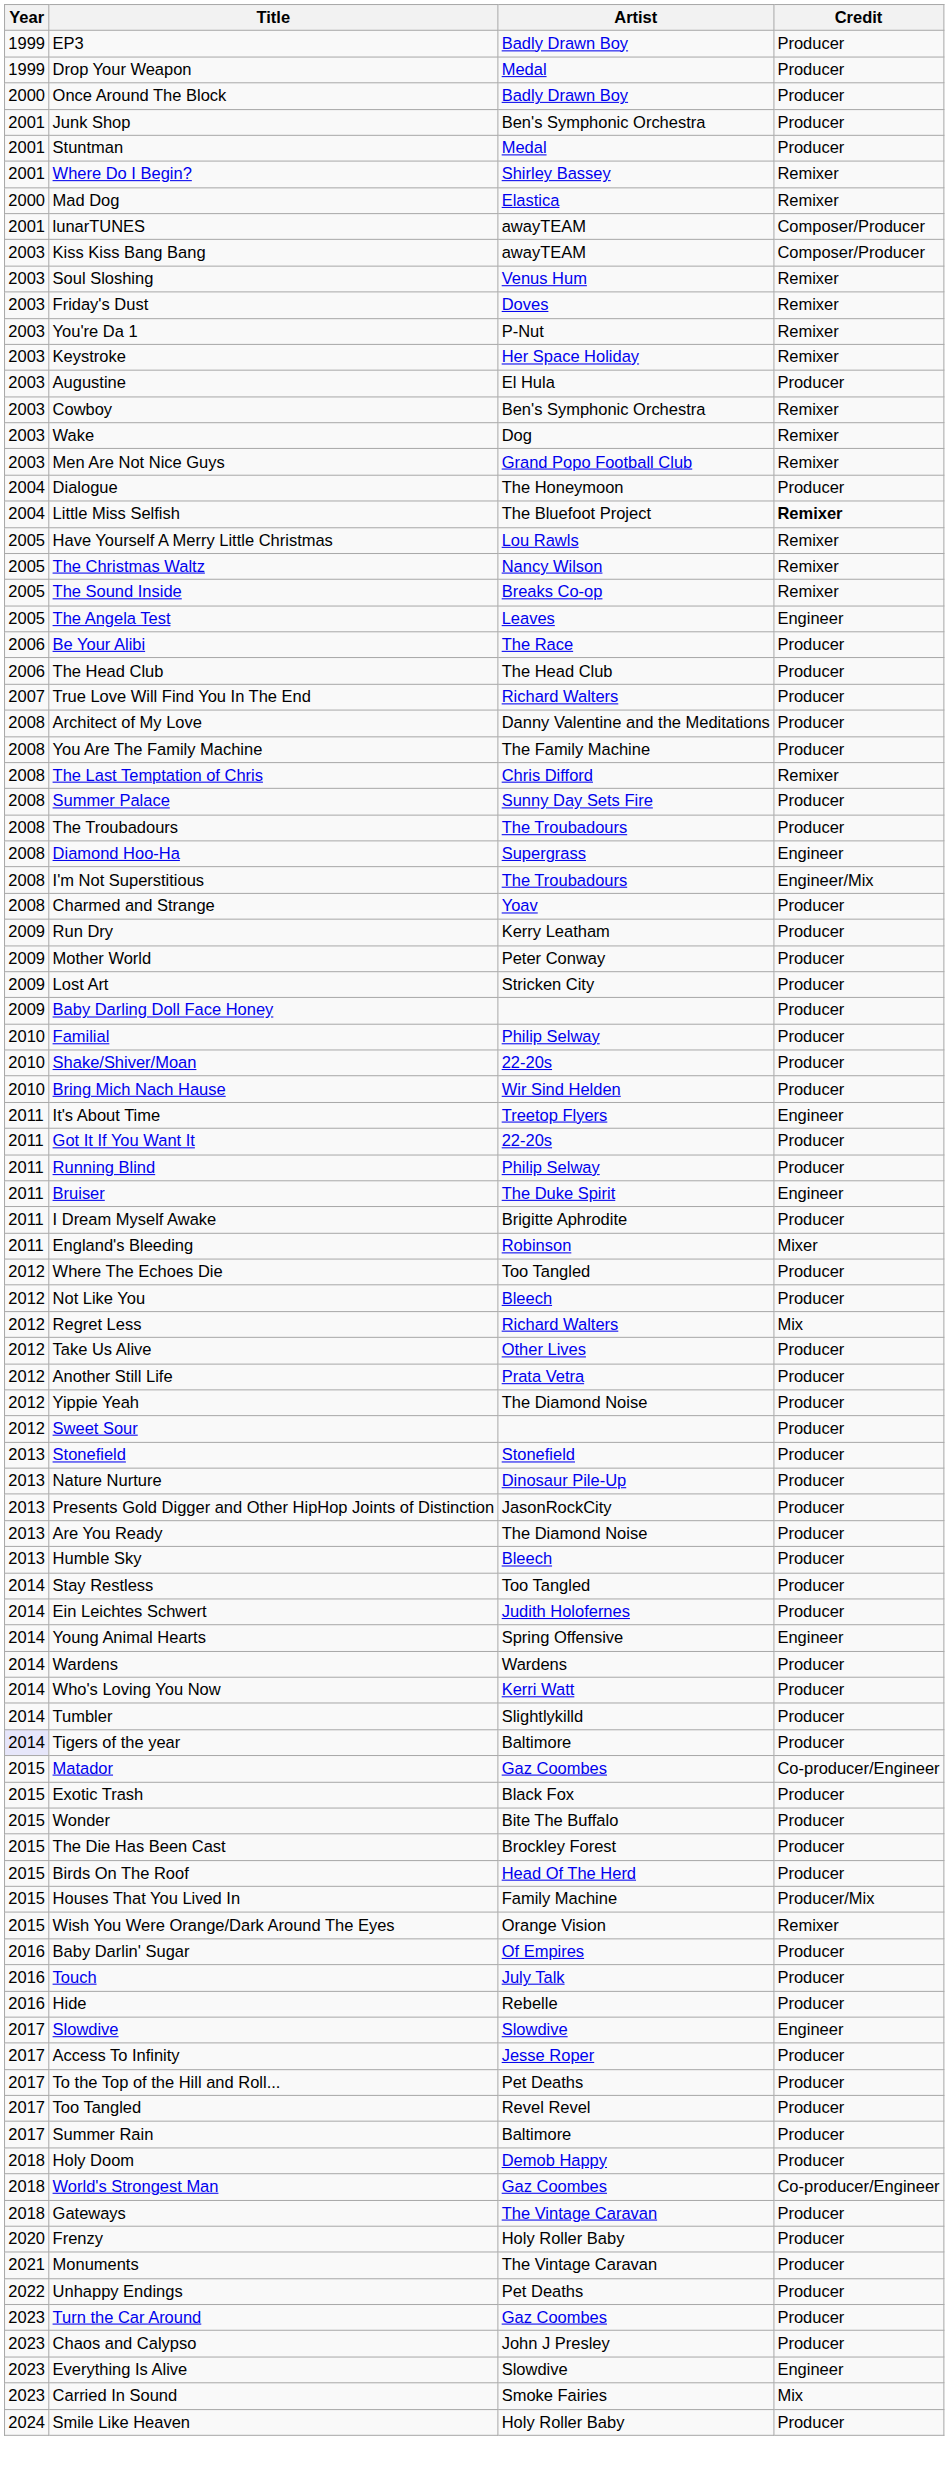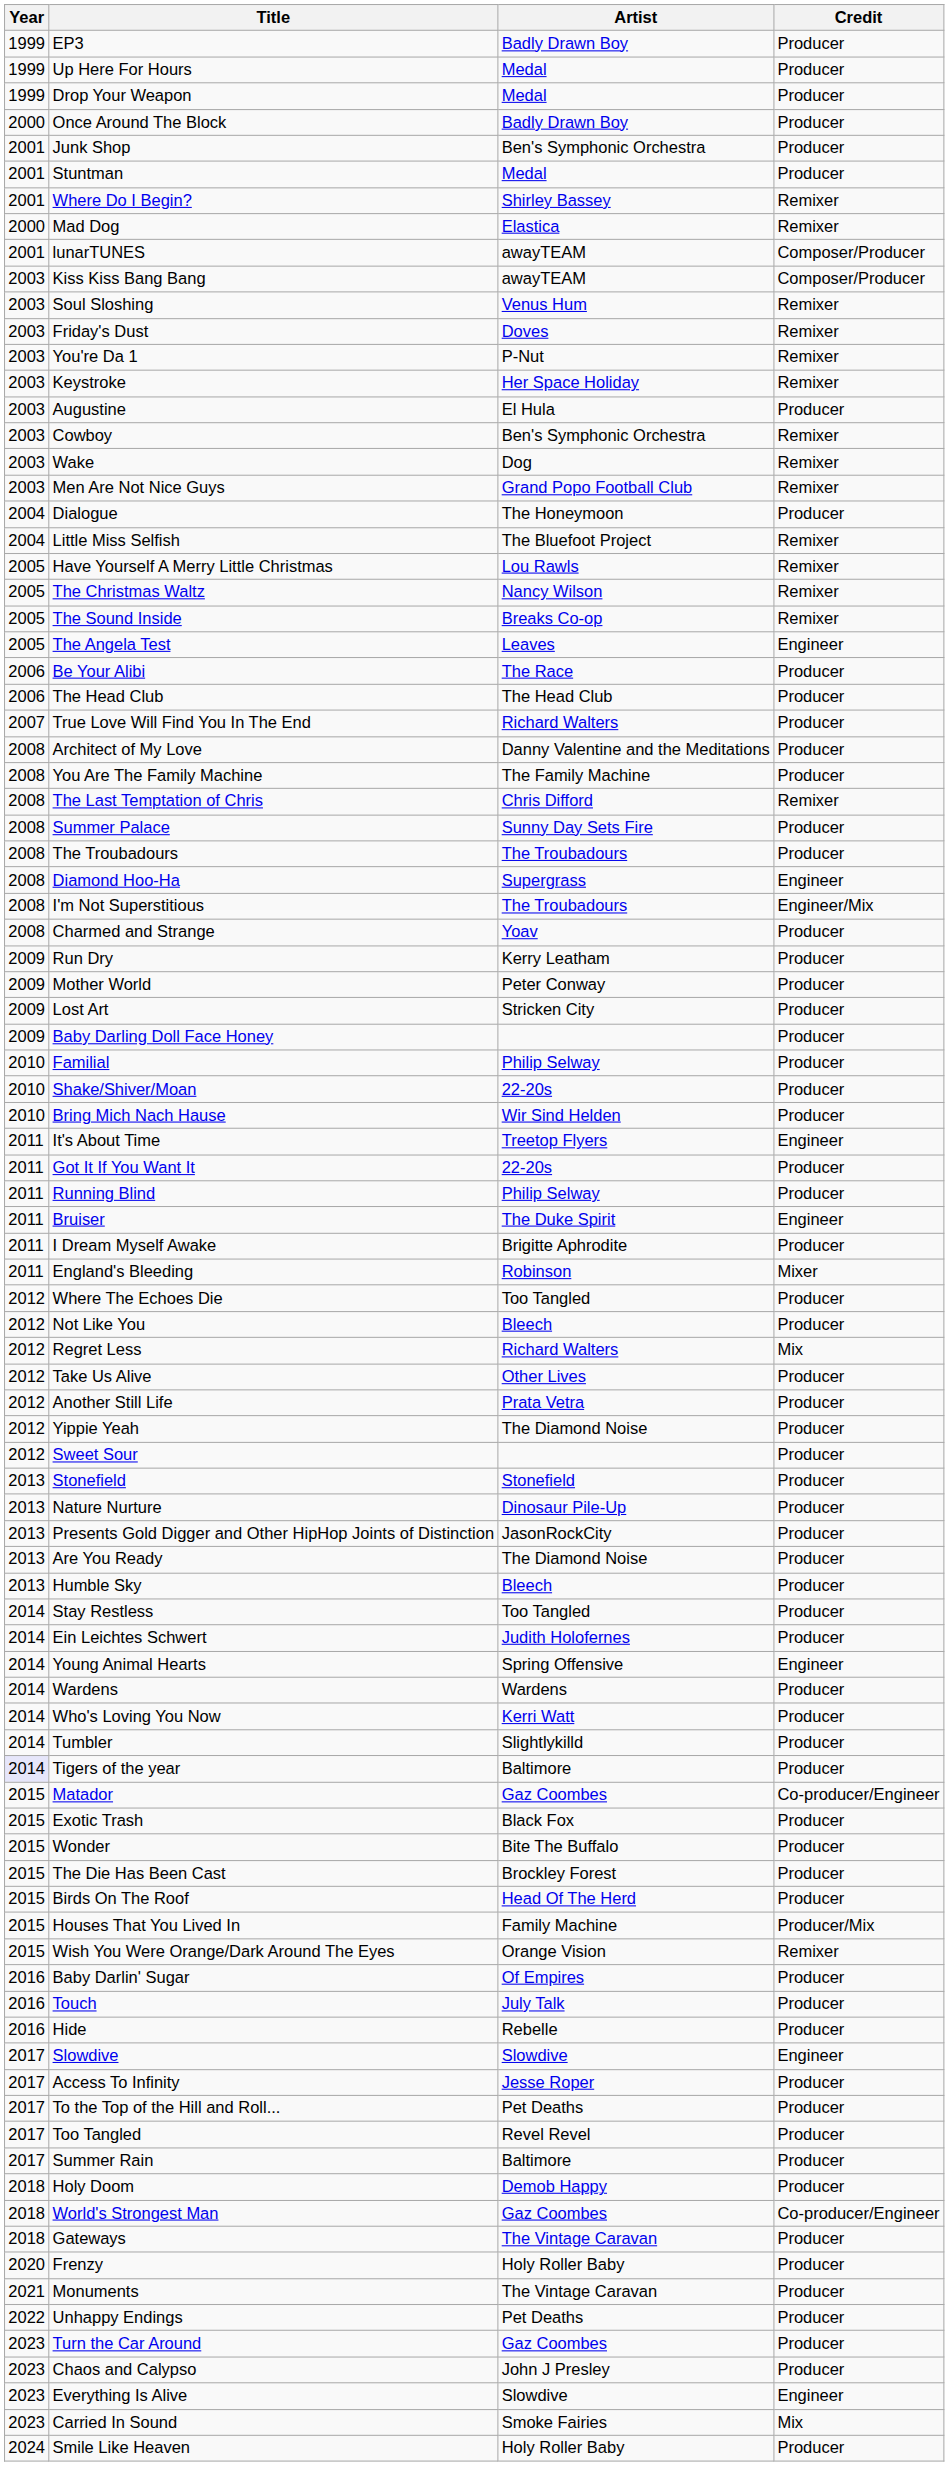+ row: 1999 | Up Here For Hours | Medal | Producer
Little Miss Selfish | Credit: bold -> normal
